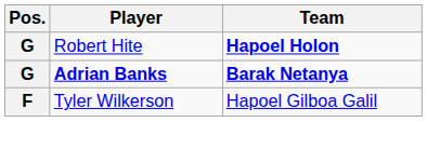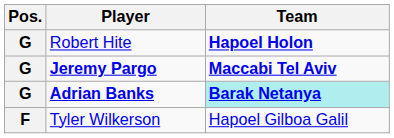+ row: G | Jeremy Pargo | Maccabi Tel Aviv
Adrian Banks | Team: no background -> paleturquoise background
